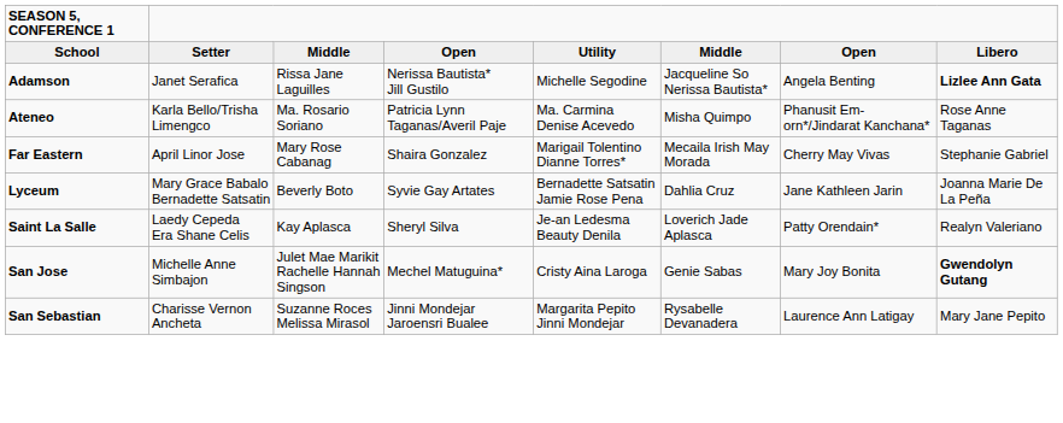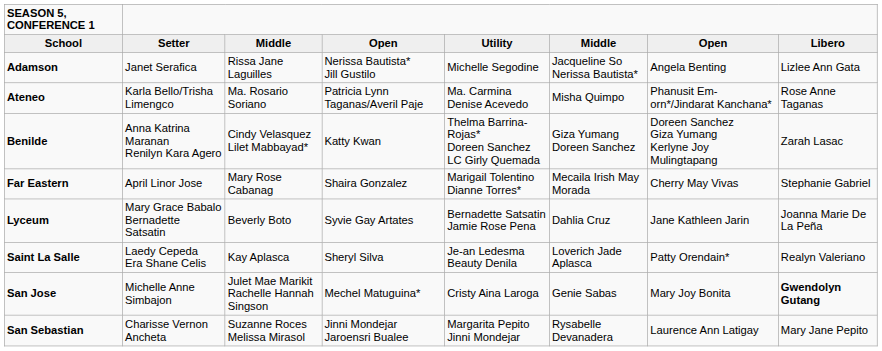Adamson | Libero: bold -> normal
+ row: Benilde | Anna Katrina Maranan Renilyn Kara Agero | Cindy Velasquez Lilet Mabbayad* | Katty Kwan | Thelma Barrina-Rojas* Doreen Sanchez LC Girly Quemada | Giza Yumang Doreen Sanchez | Doreen Sanchez Giza Yumang Kerlyne Joy Mulingtapang | Zarah Lasac
